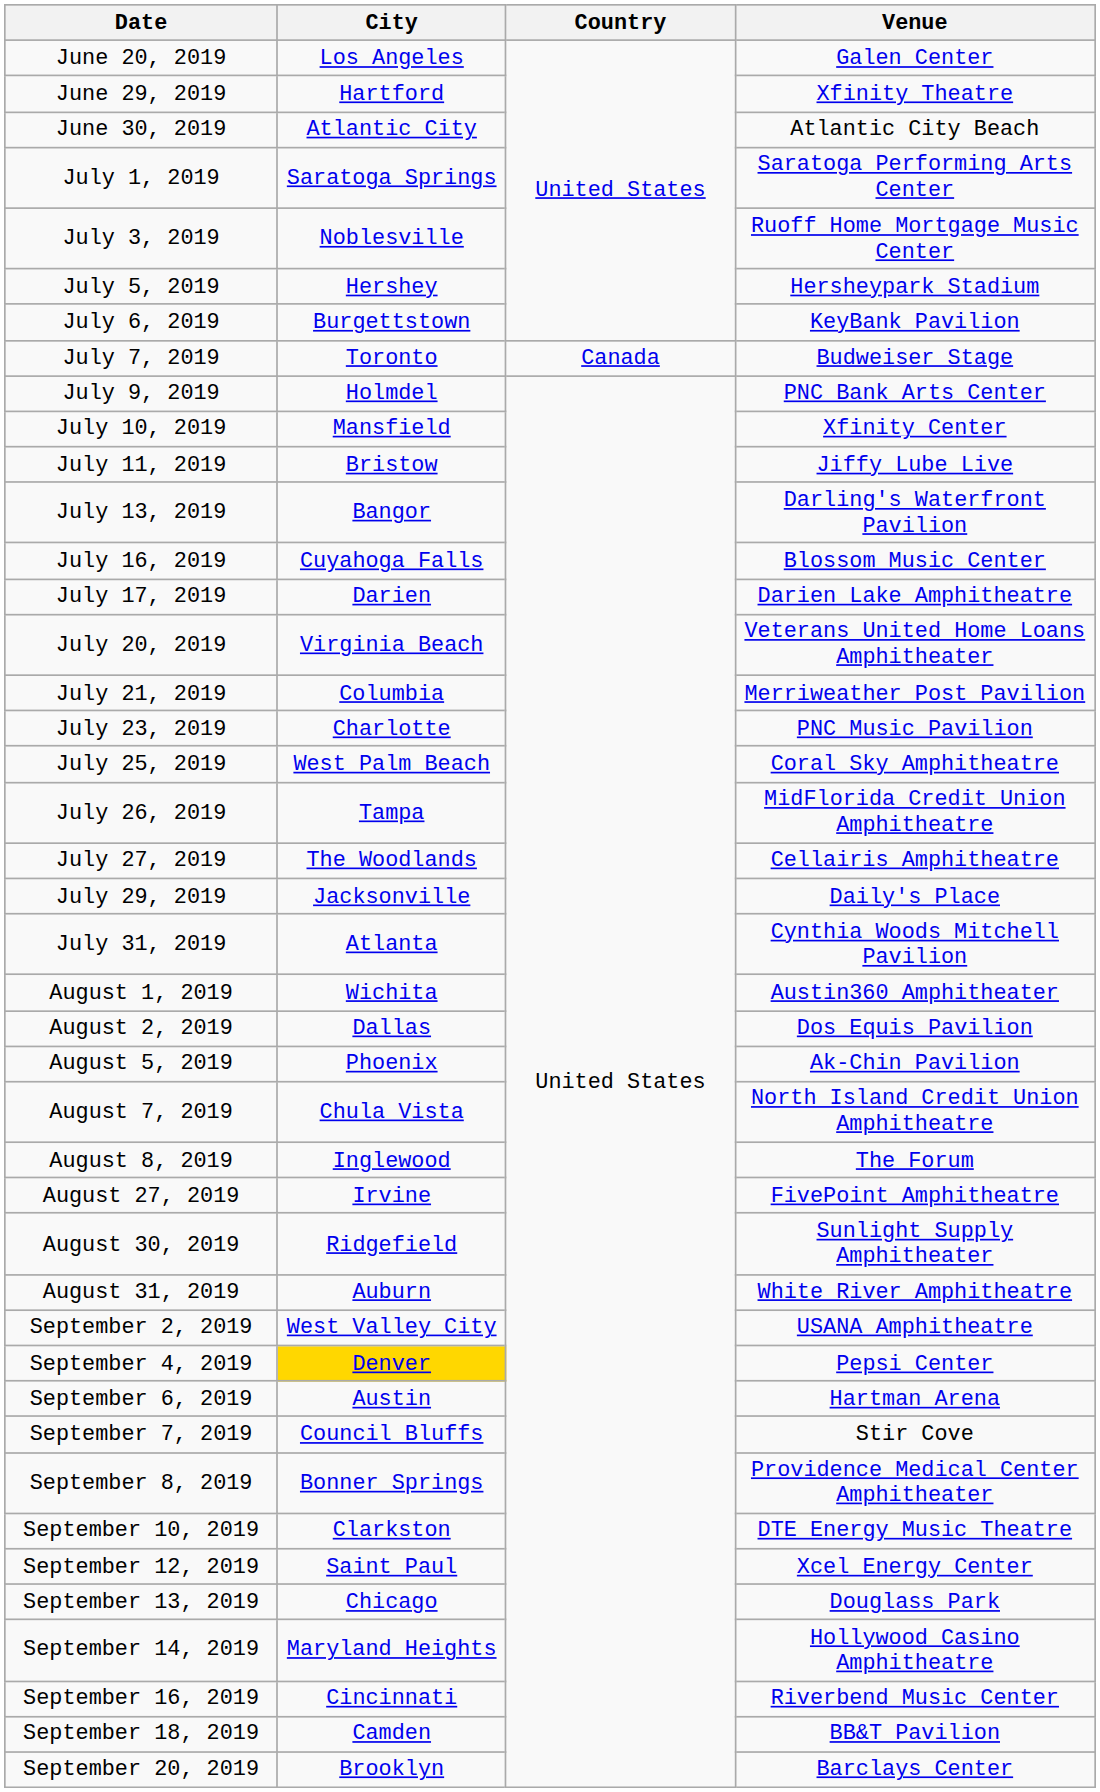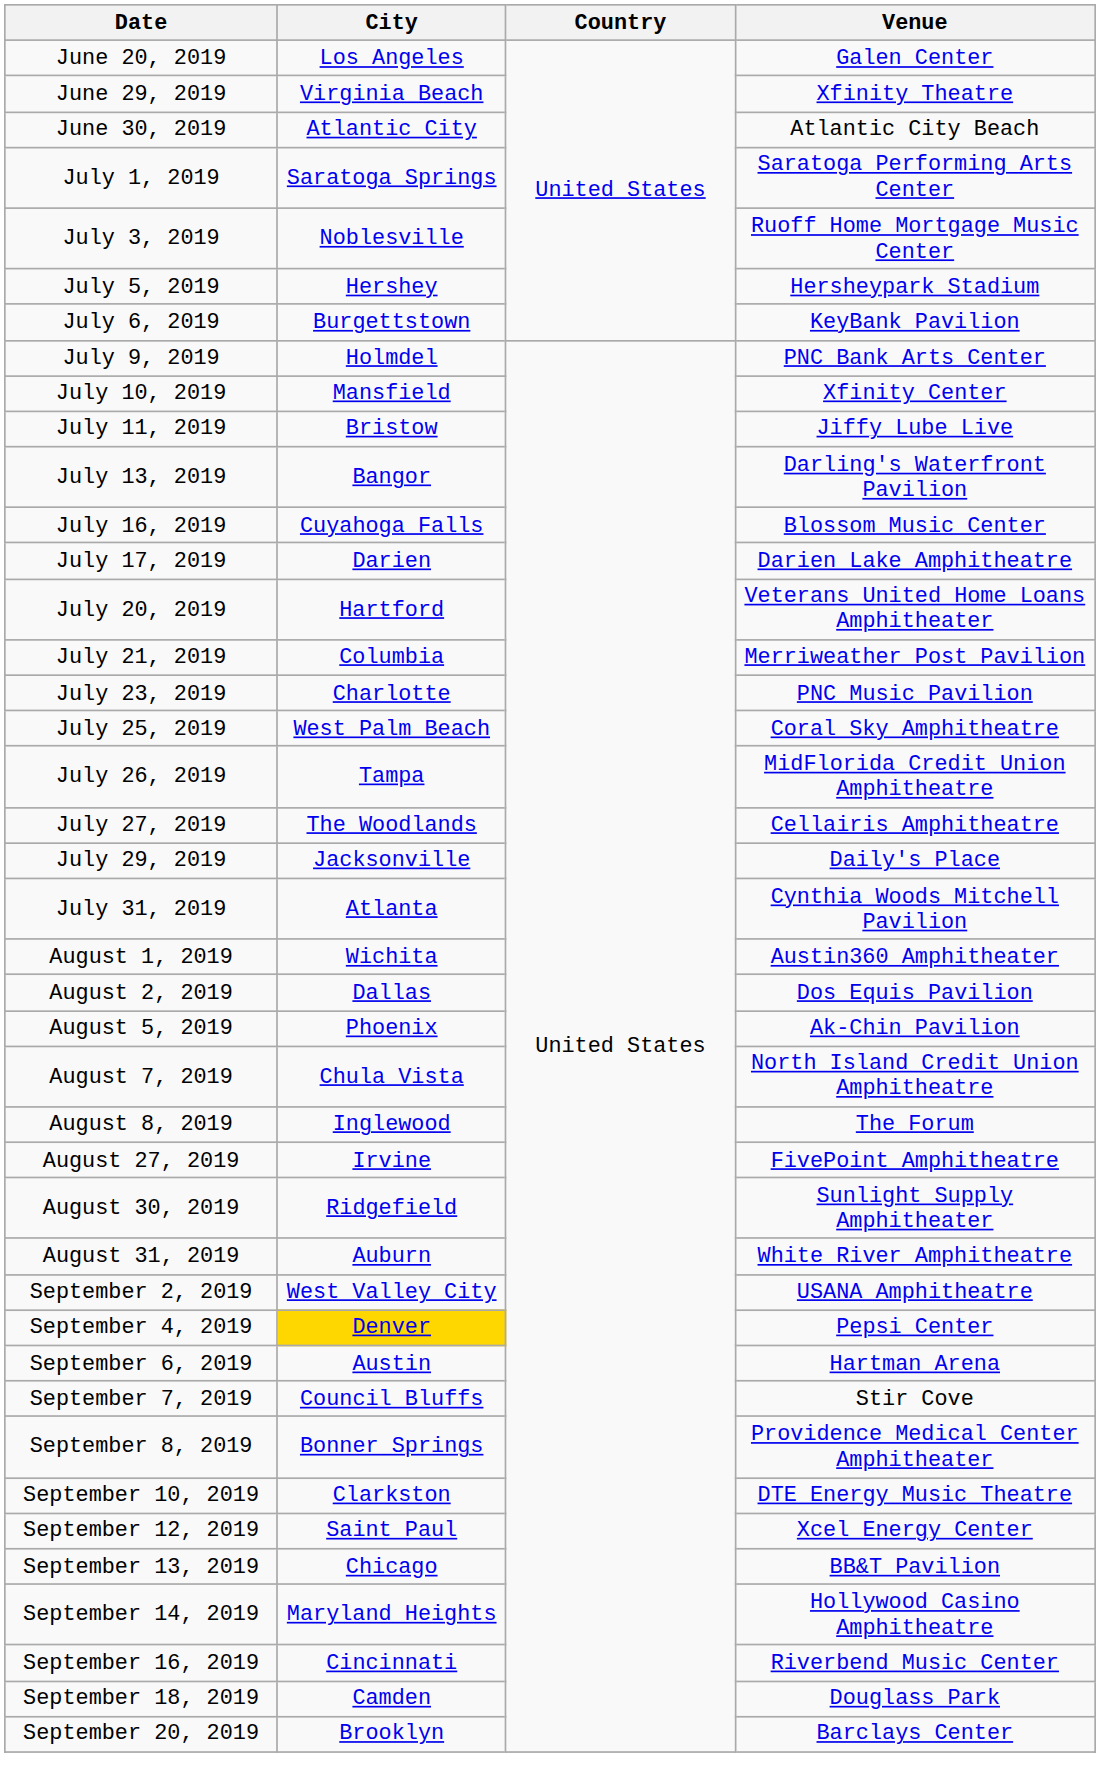June 29, 2019 | City: Hartford -> Virginia Beach
- row: July 7, 2019 | Toronto | Canada | Budweiser Stage
July 20, 2019 | City: Virginia Beach -> Hartford
September 13, 2019 | Venue: Douglass Park -> BB&T Pavilion
September 18, 2019 | Venue: BB&T Pavilion -> Douglass Park
